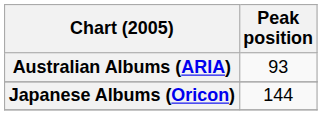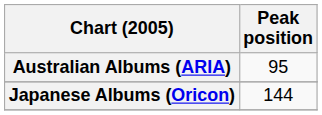Australian Albums (ARIA) | Peak position: 93 -> 95
